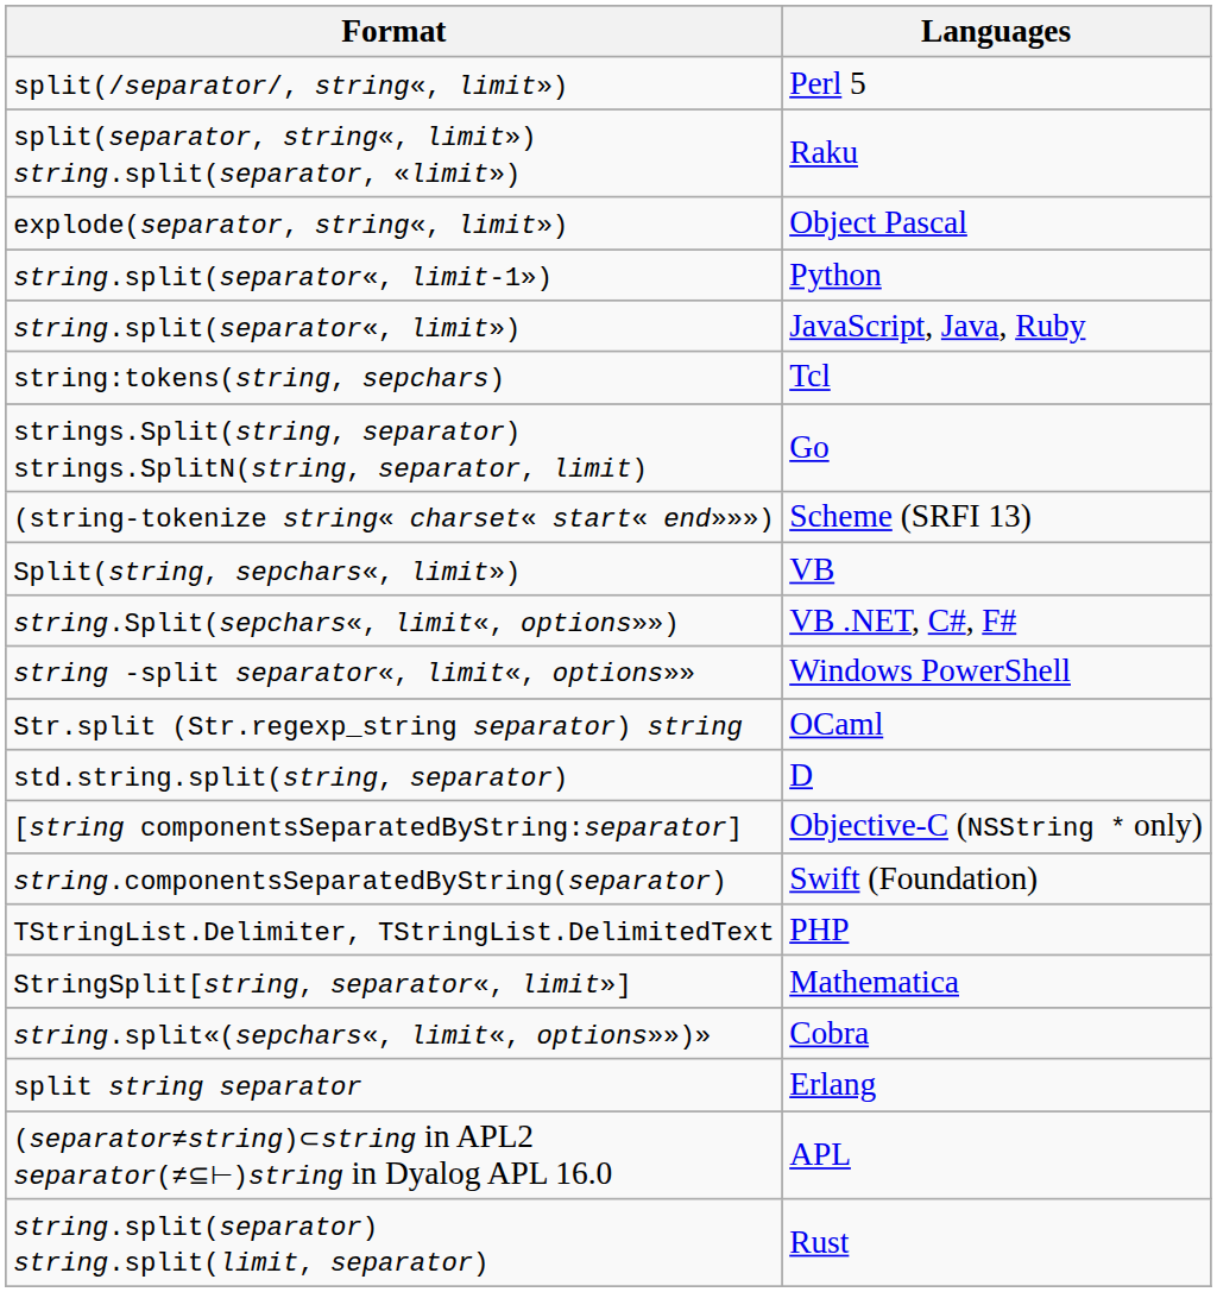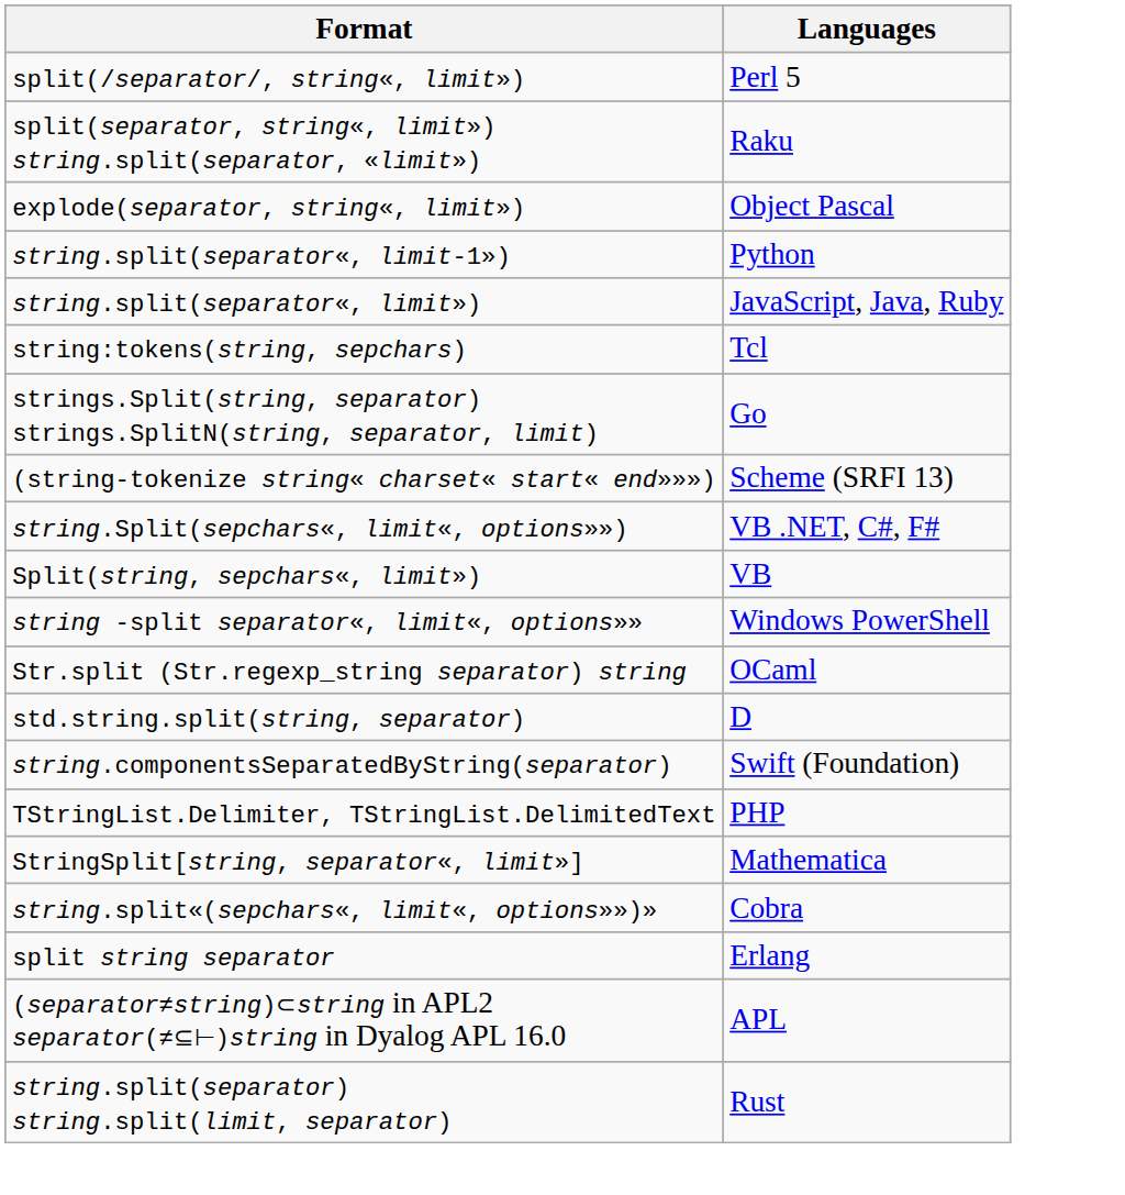rows swapped: Split(string, sepchars«, limit») <-> string.Split(sepchars«, limit«, options»»)
- row: [string componentsSeparatedByString:separator] | Objective-C (NSString * only)
